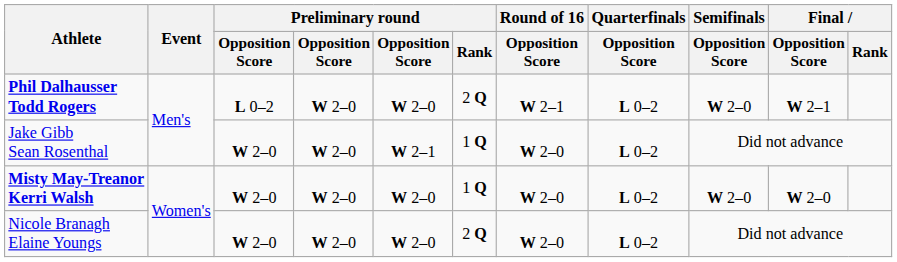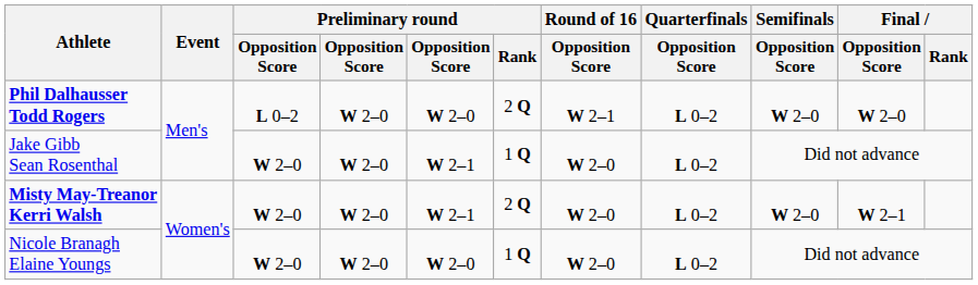Phil Dalhausser Todd Rogers | Final / Opposition Score: W 2–1 -> W 2–0
Misty May-Treanor Kerri Walsh | column 5: W 2–0 -> W 2–1
Misty May-Treanor Kerri Walsh | Preliminary round / Rank: 1 Q -> 2 Q
Misty May-Treanor Kerri Walsh | Final / Opposition Score: W 2–0 -> W 2–1
Nicole Branagh Elaine Youngs | Preliminary round / Rank: 2 Q -> 1 Q
